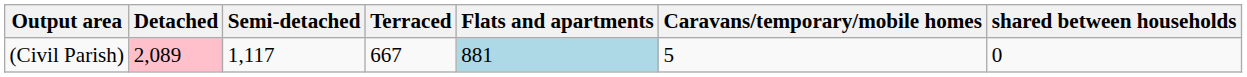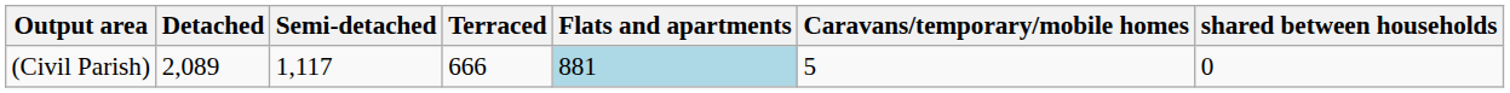(Civil Parish) | Detached: pink background -> no background
(Civil Parish) | Terraced: 667 -> 666
